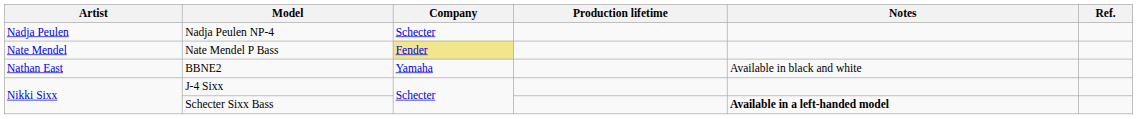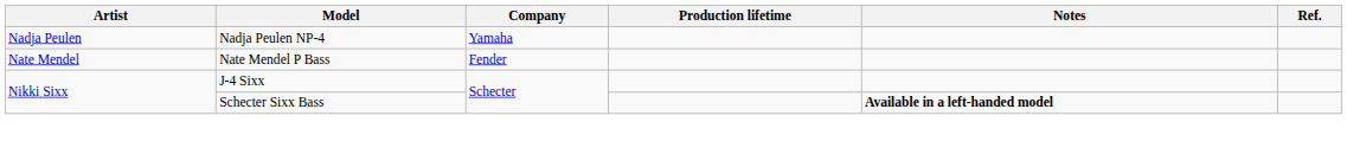Nadja Peulen NP-4 | Company: Schecter -> Yamaha
Nate Mendel P Bass | Company: khaki background -> no background
- row: Nathan East | BBNE2 | Yamaha | Available in black and white
